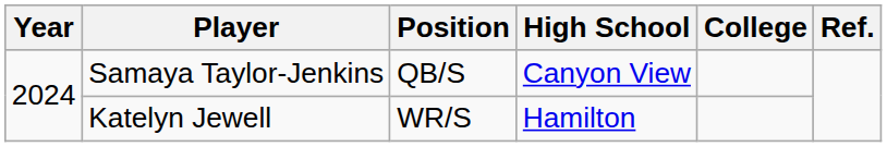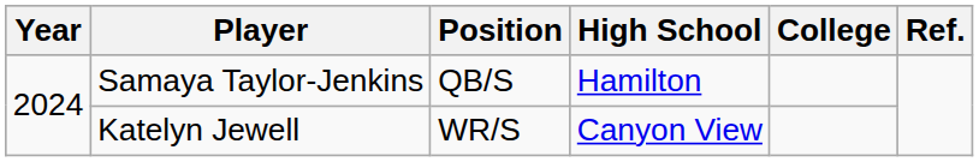Samaya Taylor-Jenkins | High School: Canyon View -> Hamilton
Katelyn Jewell | High School: Hamilton -> Canyon View
